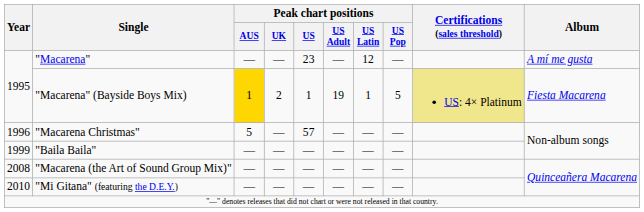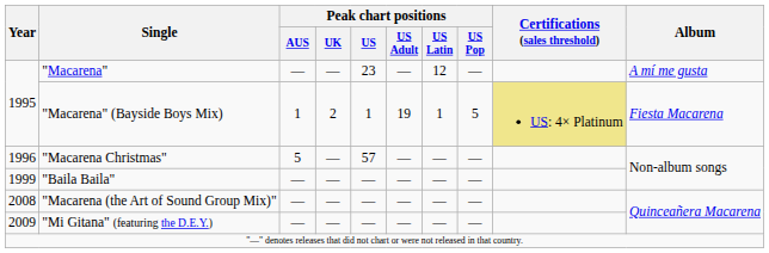"Macarena" (Bayside Boys Mix) | Peak chart positions / AUS: gold background -> no background
"Mi Gitana" (featuring the D.E.Y.) | Year: 2010 -> 2009
